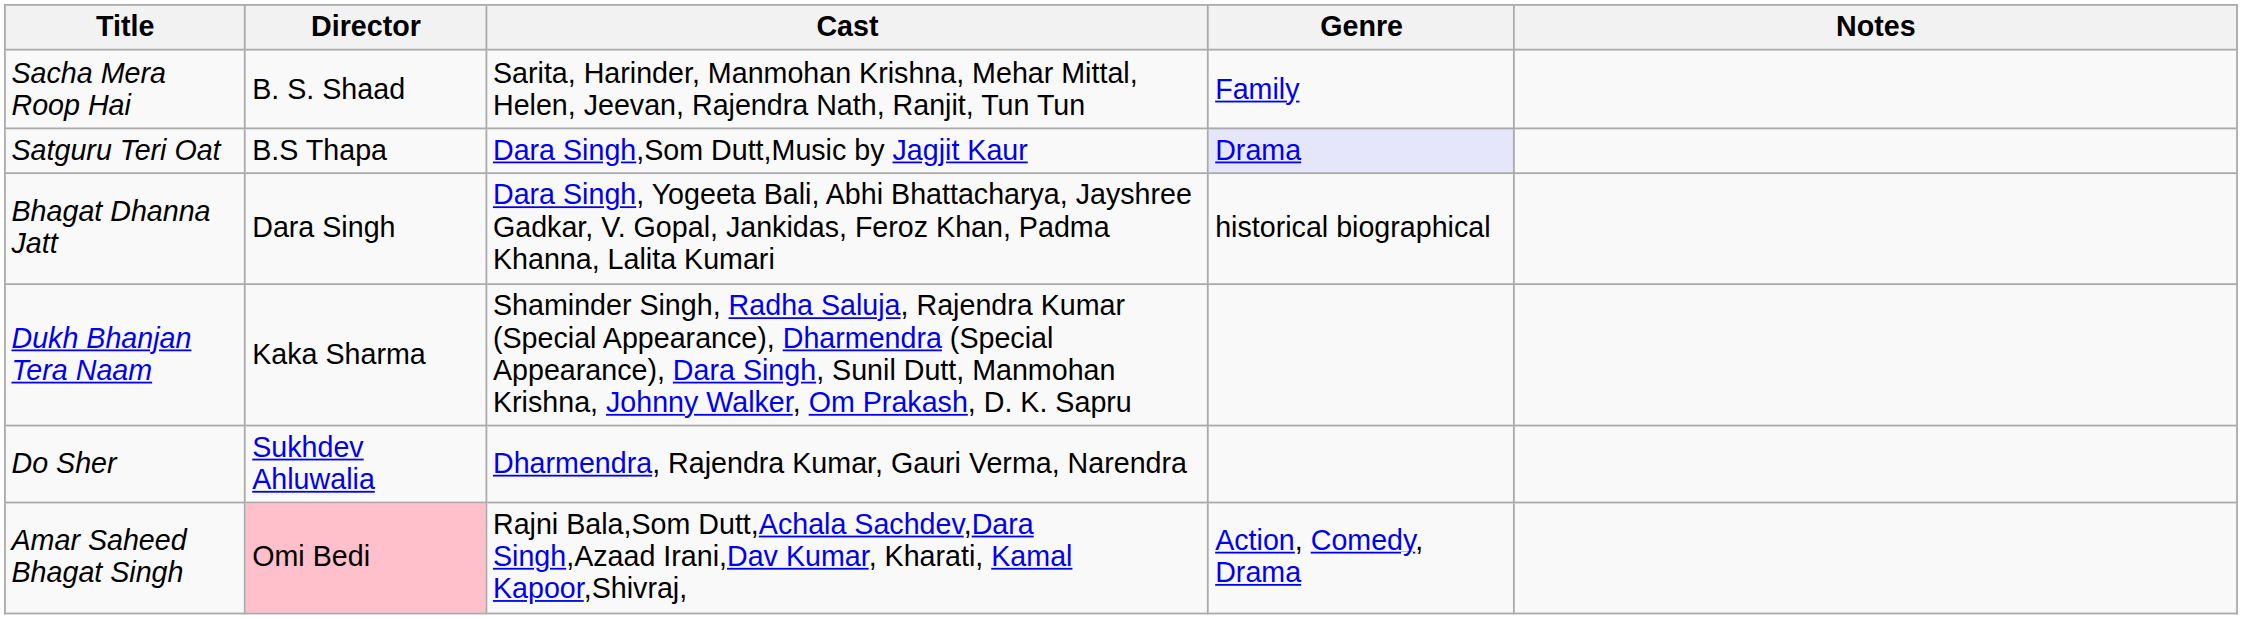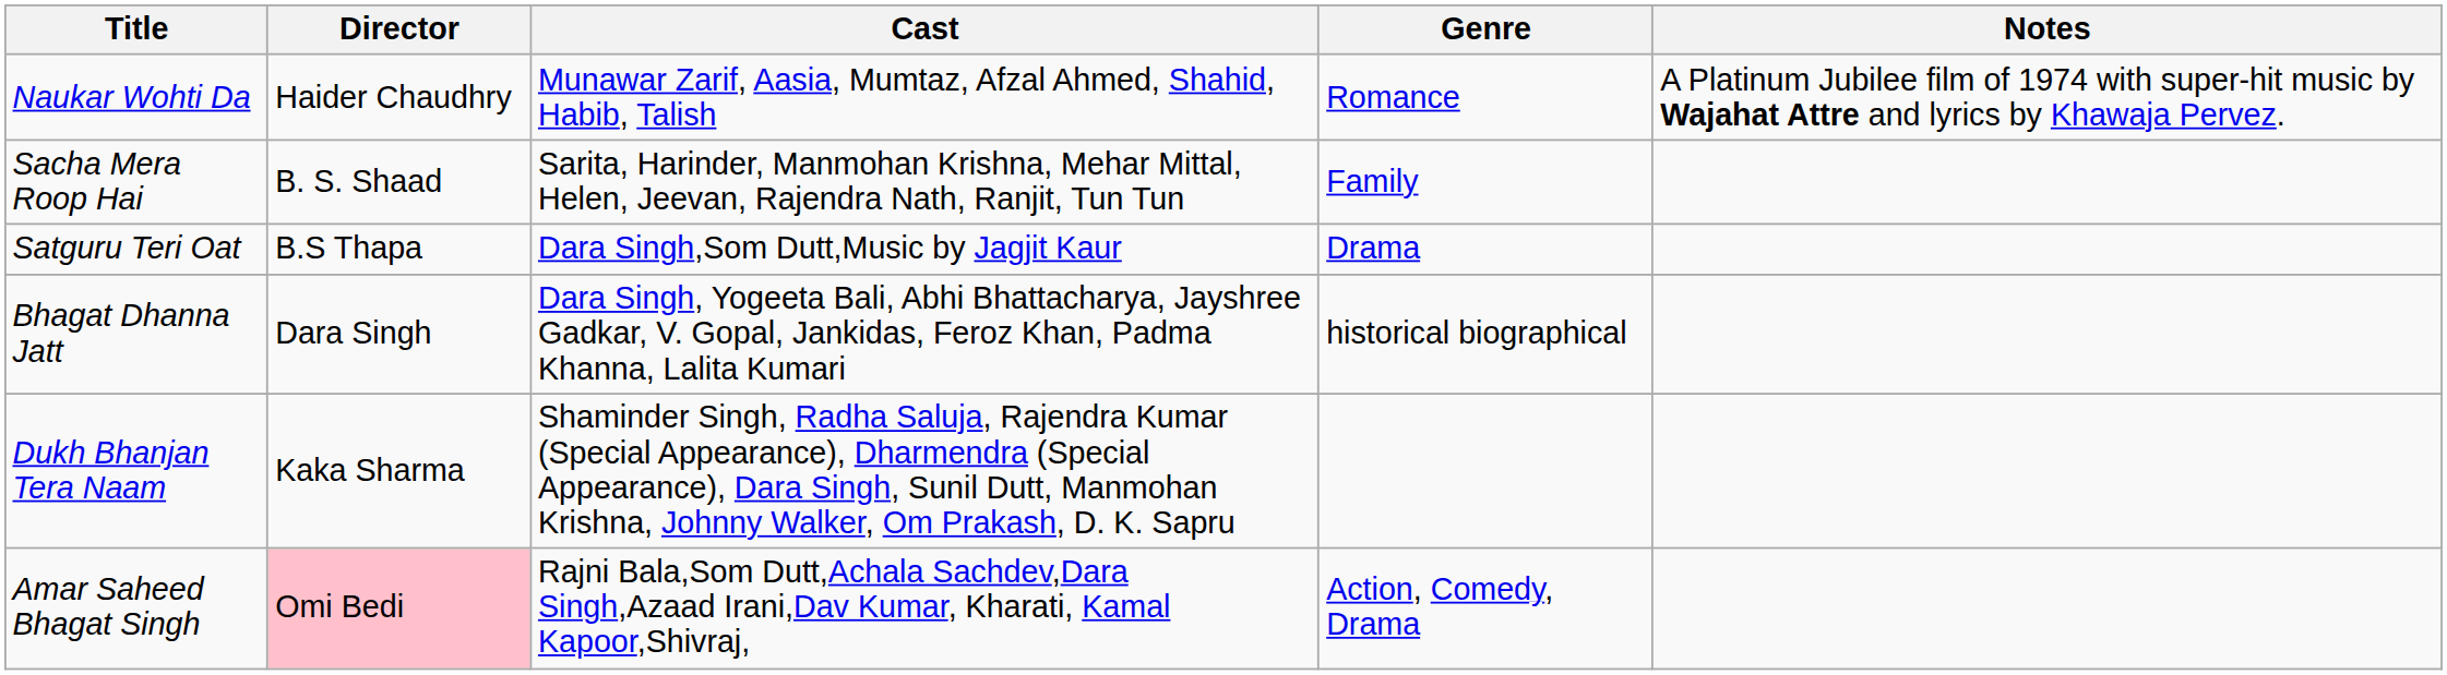+ row: Naukar Wohti Da | Haider Chaudhry | Munawar Zarif, Aasia, Mumtaz, Afzal Ahmed, Shahid, Habib, Talish | Romance | A Platinum Jubilee film of 1974 with super-hit music by Wajahat Attre and lyrics by Khawaja Pervez.
Satguru Teri Oat | Genre: lavender background -> no background
- row: Do Sher | Sukhdev Ahluwalia | Dharmendra, Rajendra Kumar, Gauri Verma, Narendra
